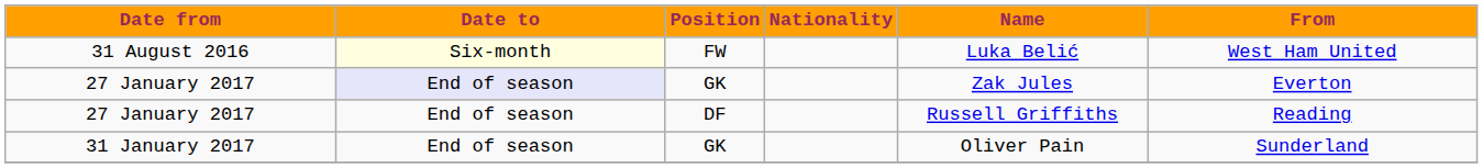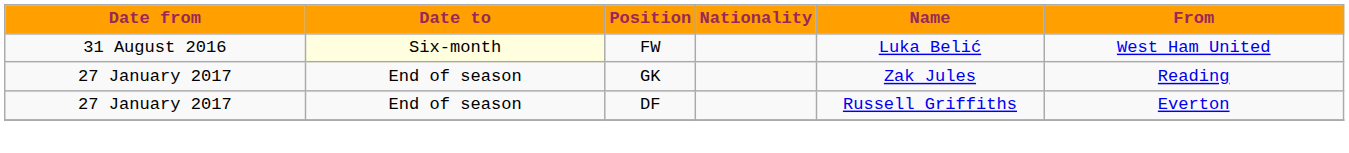27 January 2017 / GK | Date to: lavender background -> no background
27 January 2017 / GK | From: Everton -> Reading
27 January 2017 / DF | From: Reading -> Everton
- row: 31 January 2017 | End of season | GK | Oliver Pain | Sunderland
